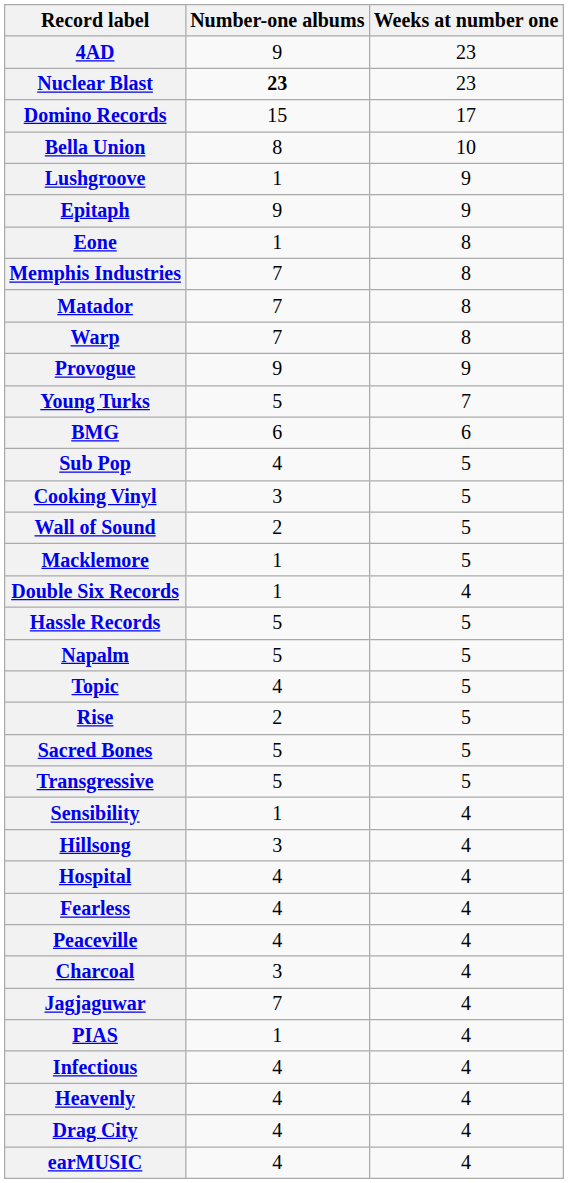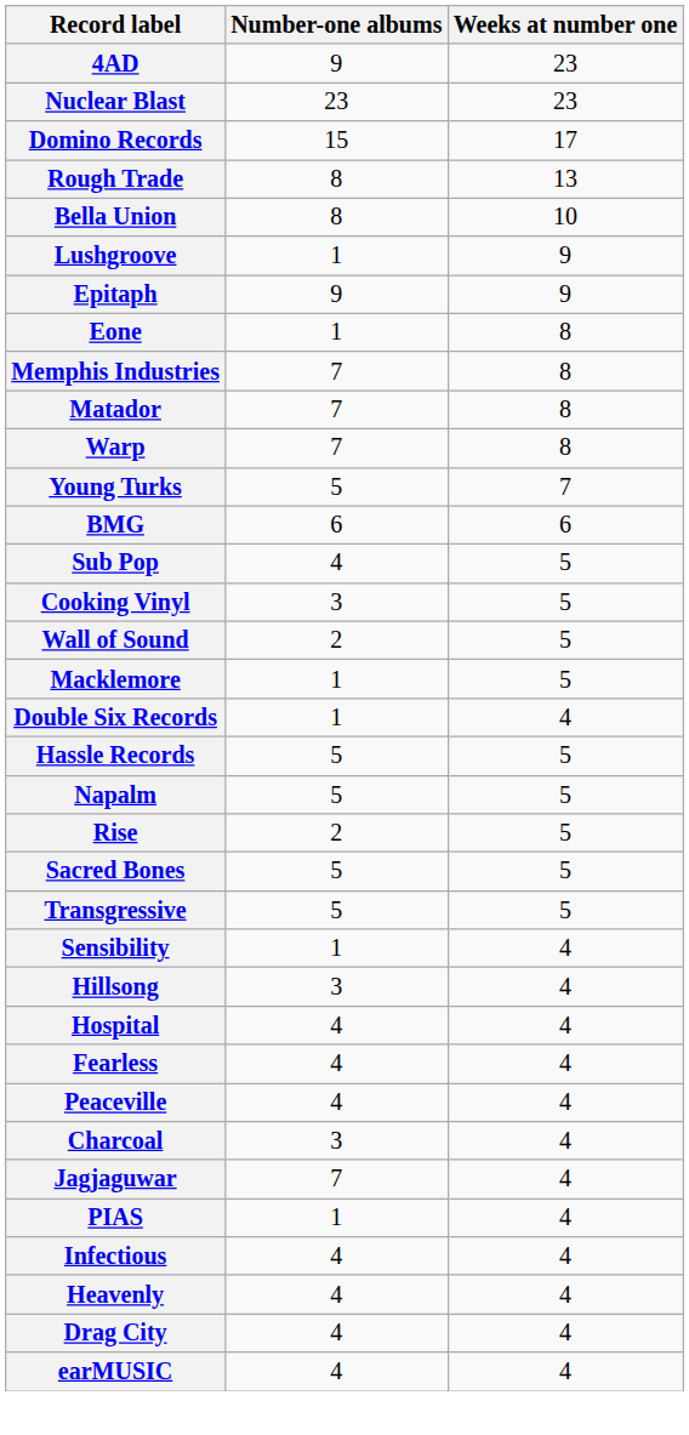Nuclear Blast | Number-one albums: bold -> normal
+ row: Rough Trade | 8 | 13
- row: Provogue | 9 | 9
- row: Topic | 4 | 5
